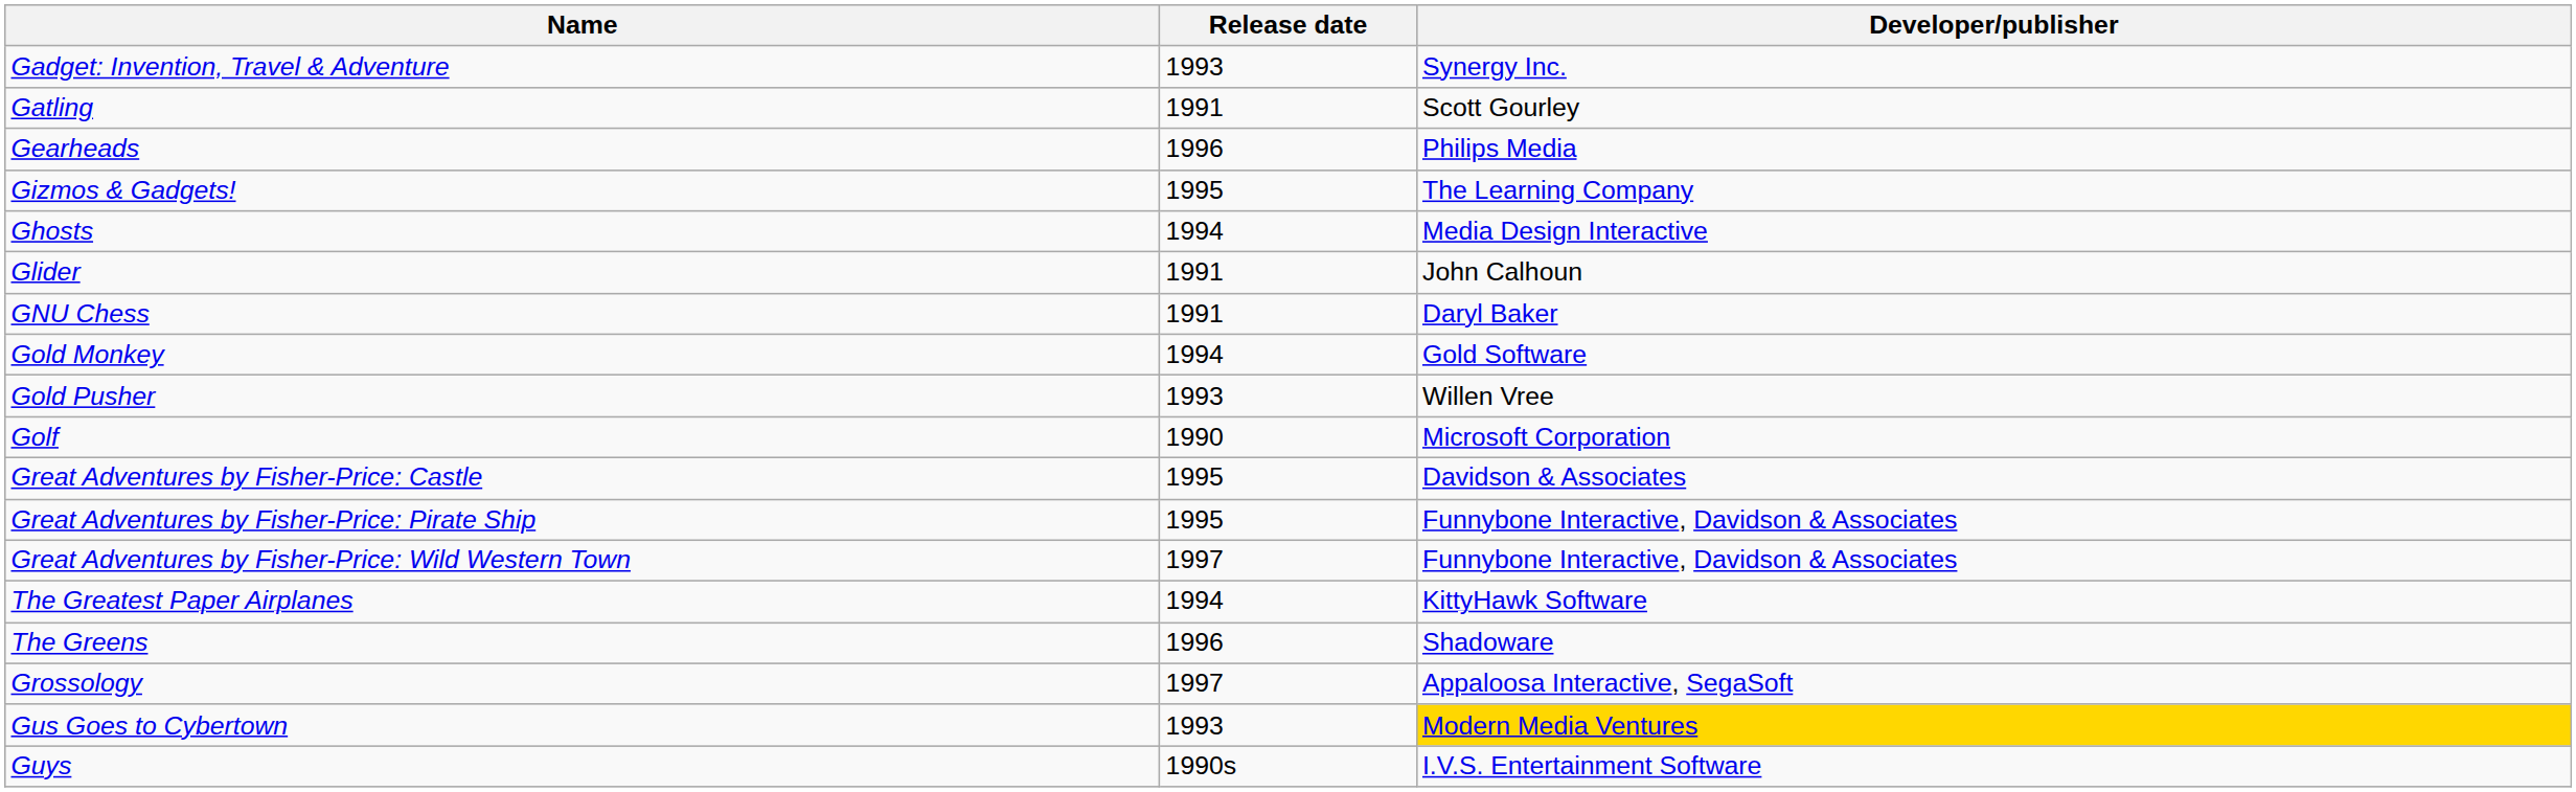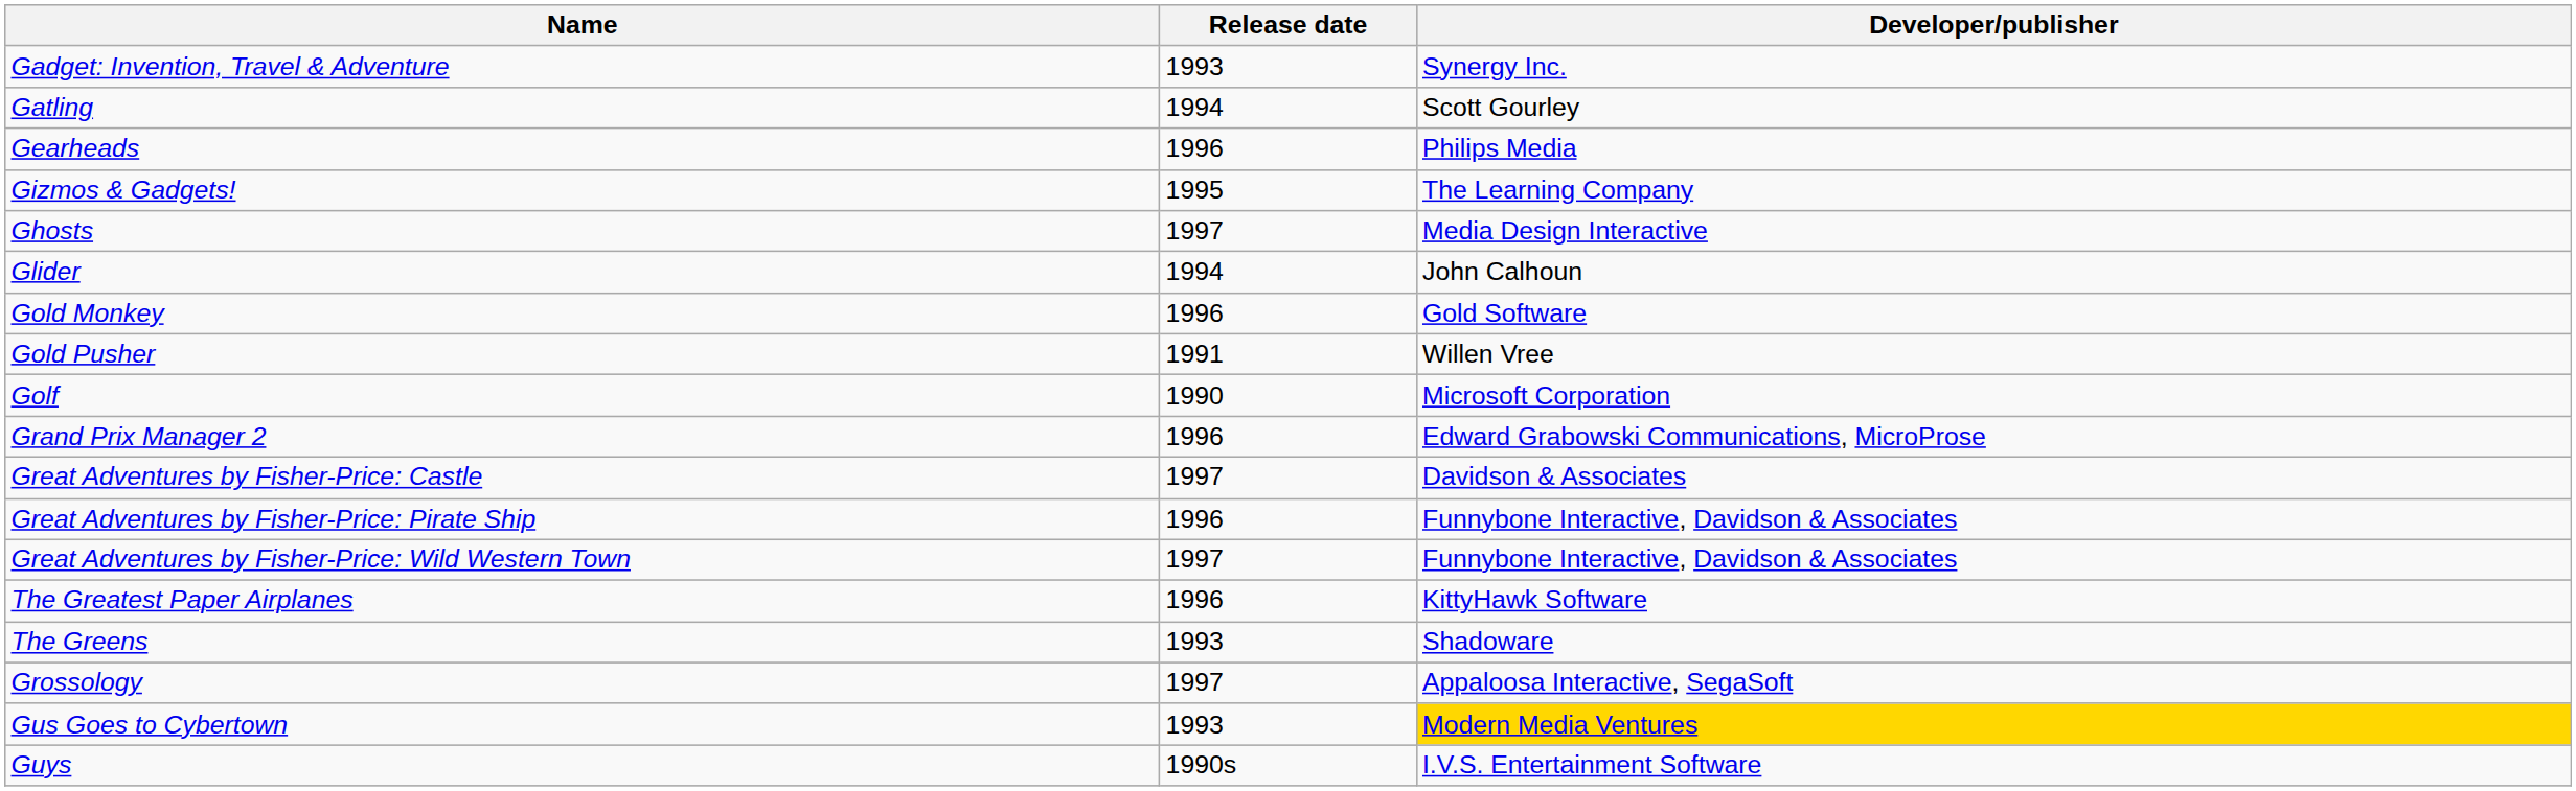Gatling | Release date: 1991 -> 1994
Ghosts | Release date: 1994 -> 1997
Glider | Release date: 1991 -> 1994
- row: GNU Chess | 1991 | Daryl Baker
Gold Monkey | Release date: 1994 -> 1996
Gold Pusher | Release date: 1993 -> 1991
+ row: Grand Prix Manager 2 | 1996 | Edward Grabowski Communications, MicroProse
Great Adventures by Fisher-Price: Castle | Release date: 1995 -> 1997
Great Adventures by Fisher-Price: Pirate Ship | Release date: 1995 -> 1996
The Greatest Paper Airplanes | Release date: 1994 -> 1996
The Greens | Release date: 1996 -> 1993
